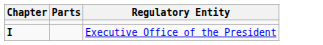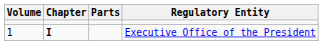+ column: Volume | 1
